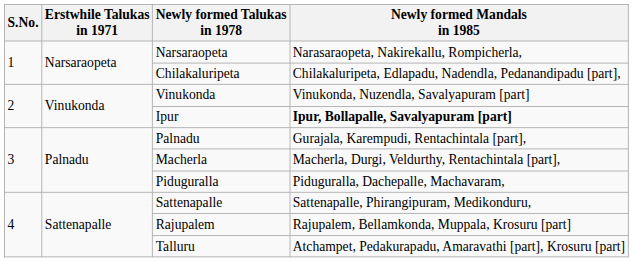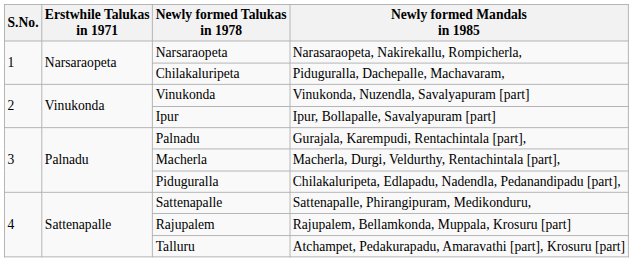Chilakaluripeta | Newly formed Mandals in 1985: Chilakaluripeta, Edlapadu, Nadendla, Pedanandipadu [part], -> Piduguralla, Dachepalle, Machavaram,
Ipur | Newly formed Mandals in 1985: bold -> normal
Piduguralla | Newly formed Mandals in 1985: Piduguralla, Dachepalle, Machavaram, -> Chilakaluripeta, Edlapadu, Nadendla, Pedanandipadu [part],
